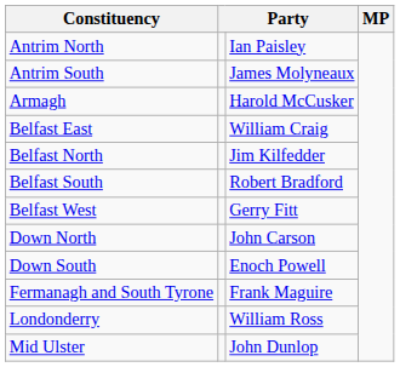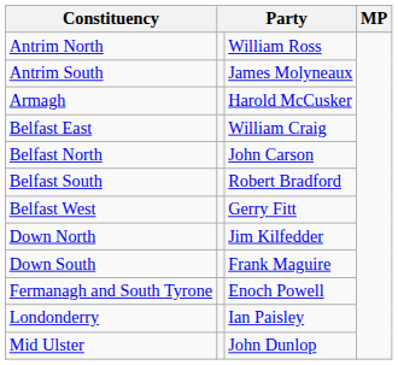Antrim North | column 3: Ian Paisley -> William Ross
Belfast North | column 3: Jim Kilfedder -> John Carson
Down North | column 3: John Carson -> Jim Kilfedder
Down South | column 3: Enoch Powell -> Frank Maguire
Fermanagh and South Tyrone | column 3: Frank Maguire -> Enoch Powell
Londonderry | column 3: William Ross -> Ian Paisley
